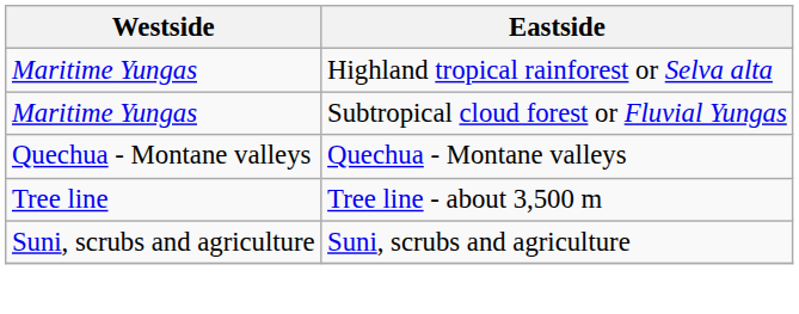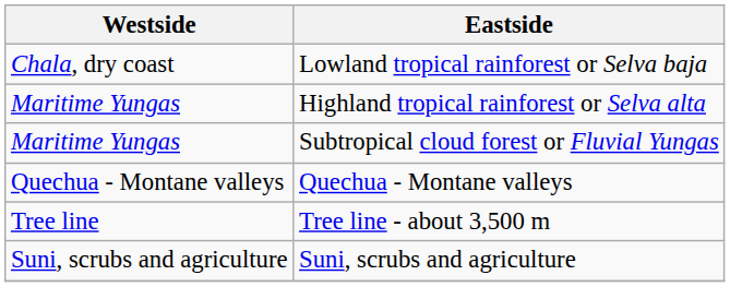+ row: Chala, dry coast | Lowland tropical rainforest or Selva baja
